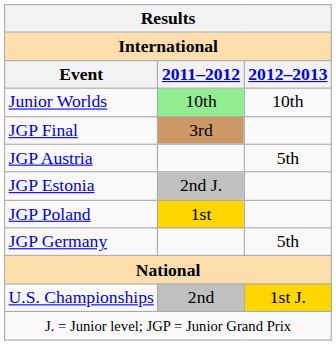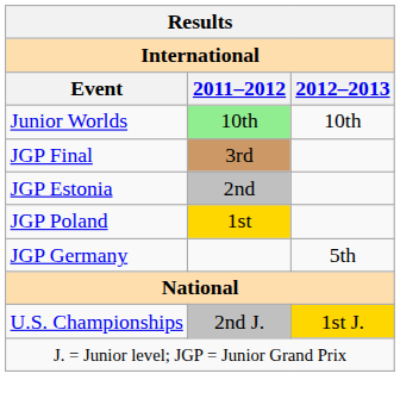- row: JGP Austria | 5th
JGP Estonia | 2011–2012: 2nd J. -> 2nd
U.S. Championships | 2011–2012: 2nd -> 2nd J.
